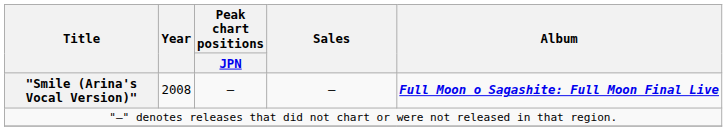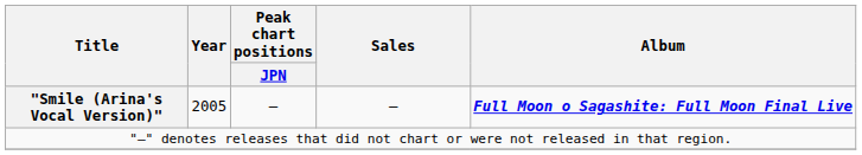"Smile (Arina's Vocal Version)" | Year: 2008 -> 2005
